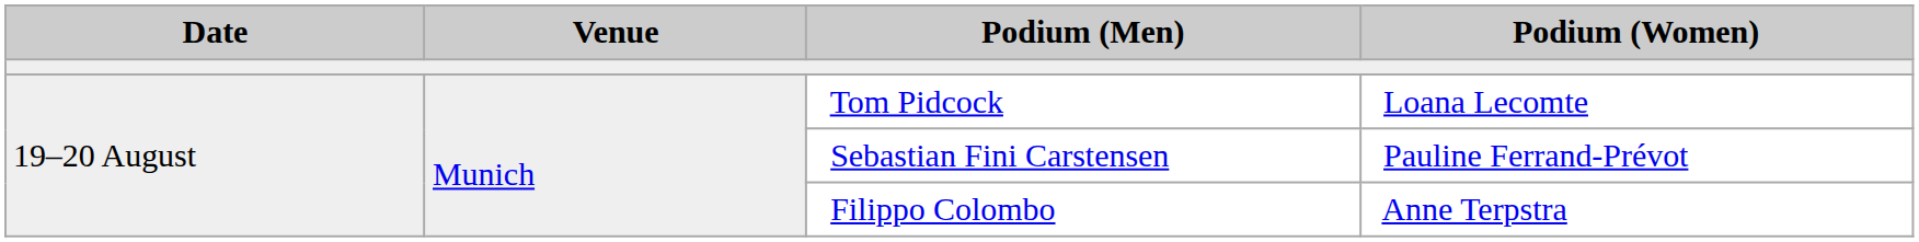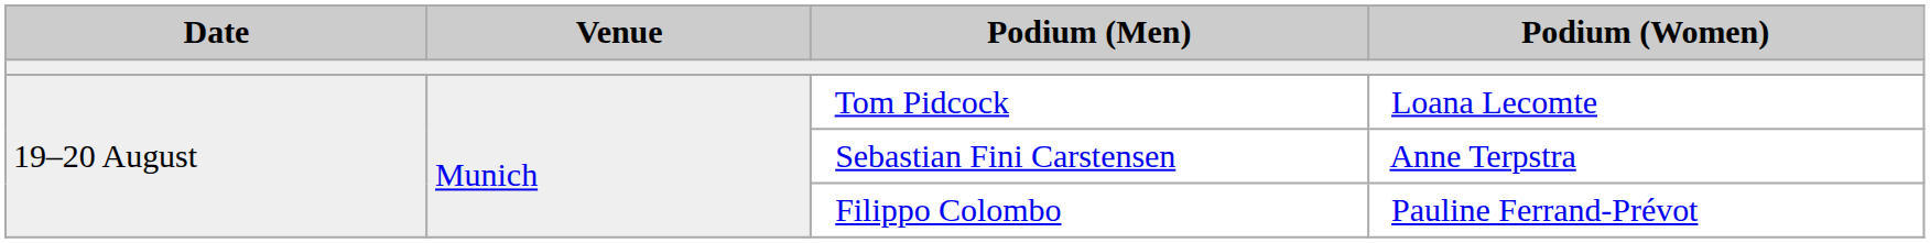Sebastian Fini Carstensen | Podium (Women): Pauline Ferrand-Prévot -> Anne Terpstra
Filippo Colombo | Podium (Women): Anne Terpstra -> Pauline Ferrand-Prévot
